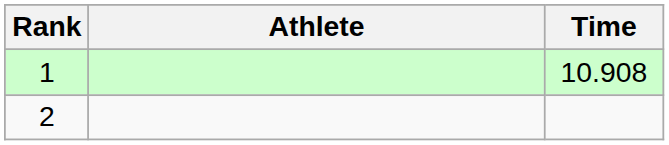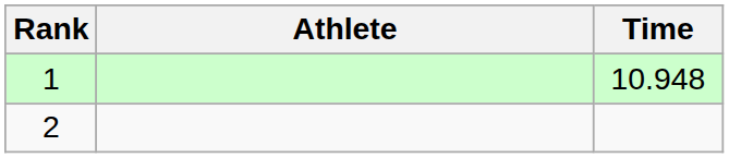1 | Time: 10.908 -> 10.948
